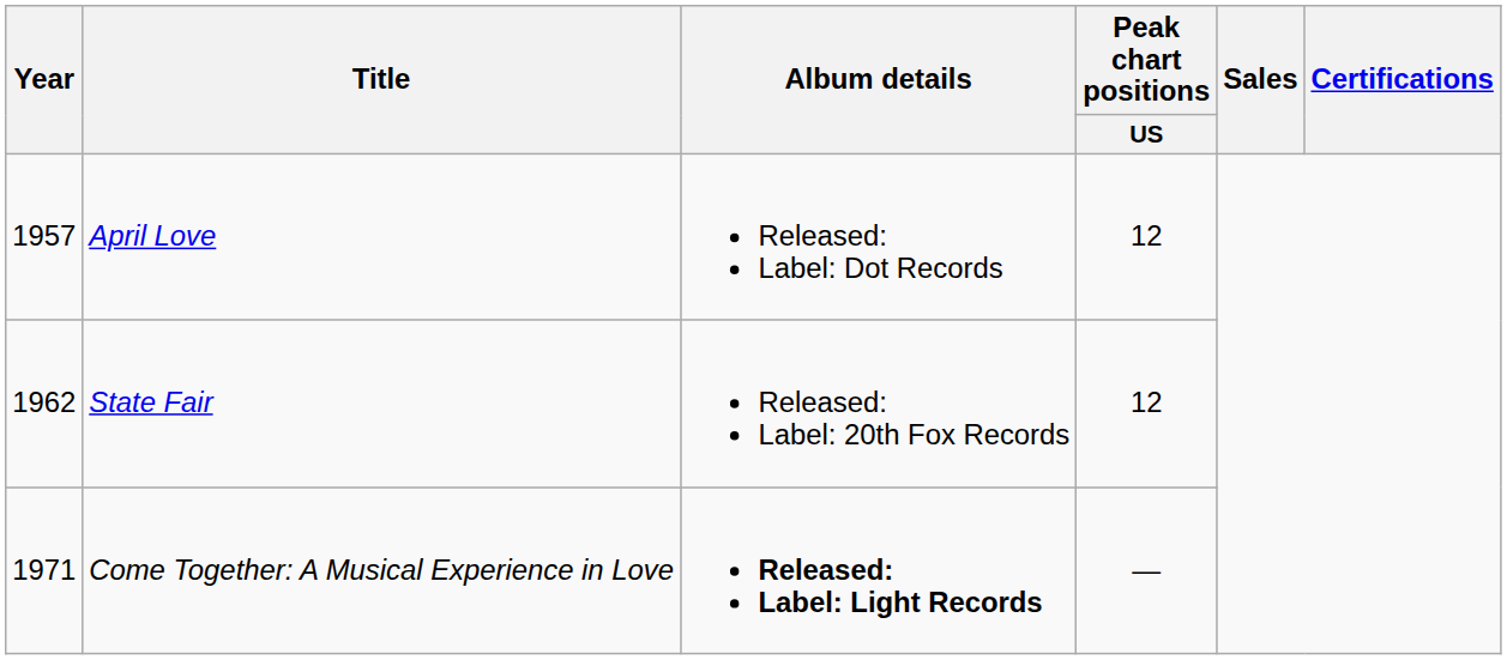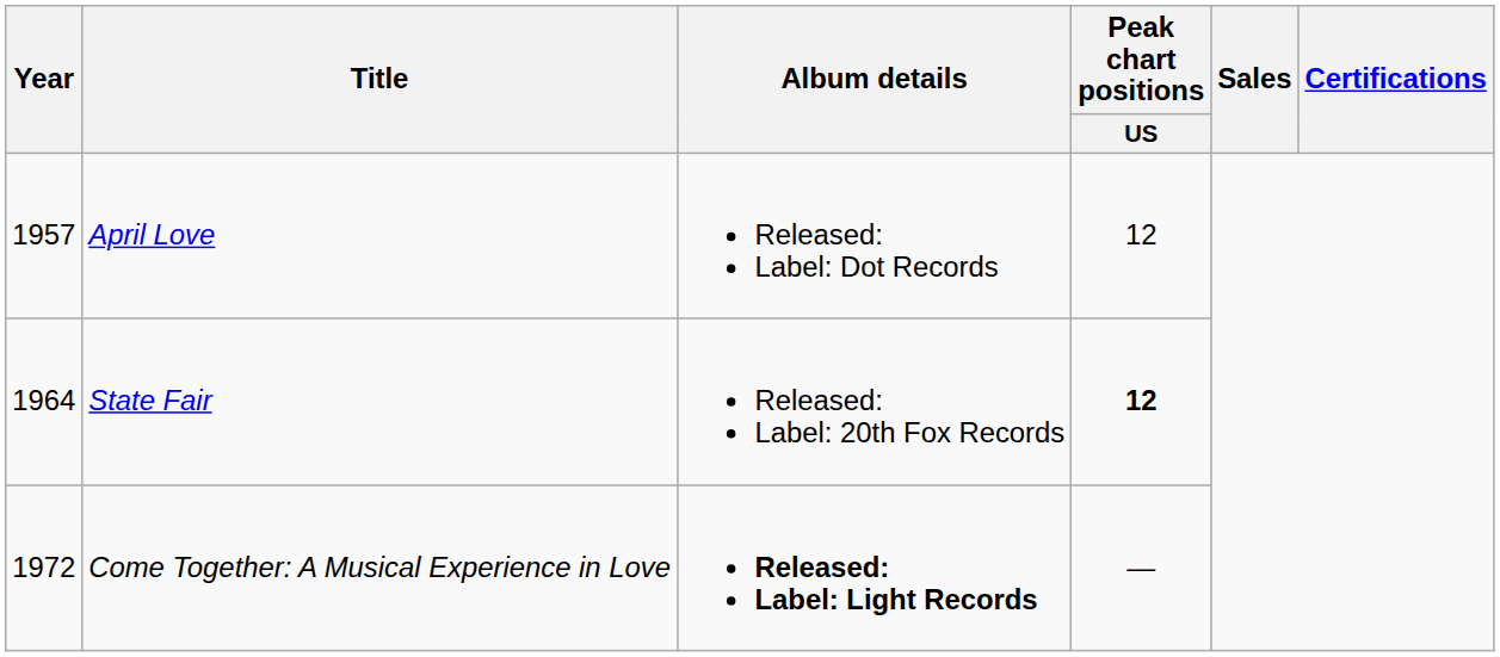State Fair | Year: 1962 -> 1964
State Fair | Peak chart positions / US: normal -> bold
Come Together: A Musical Experience in Love | Year: 1971 -> 1972
